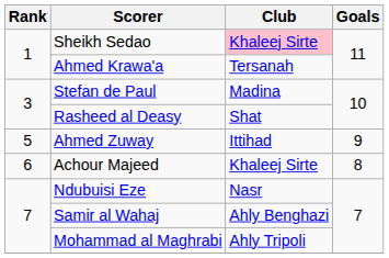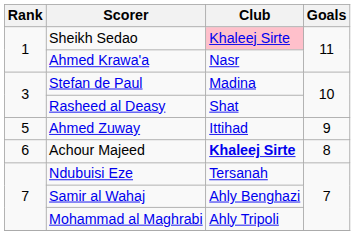Ahmed Krawa'a | Club: Tersanah -> Nasr
Achour Majeed | Club: normal -> bold
Ndubuisi Eze | Club: Nasr -> Tersanah
